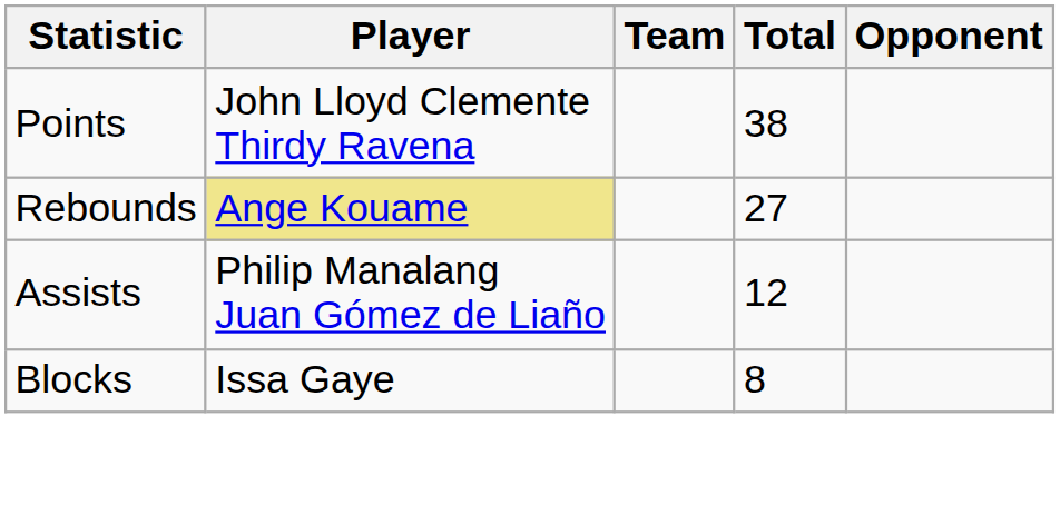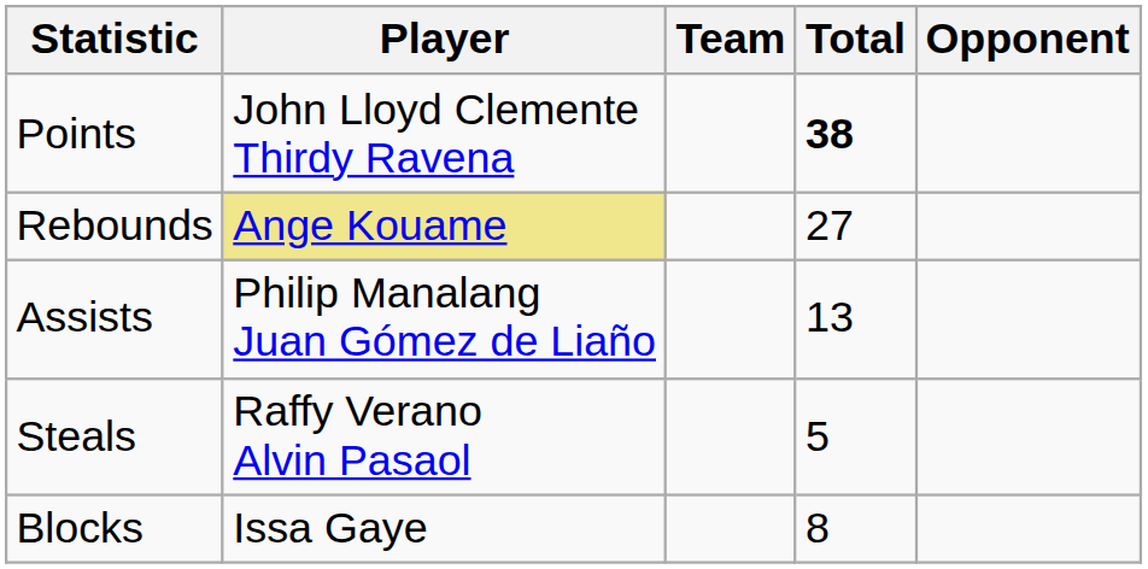Points | Total: normal -> bold
Assists | Total: 12 -> 13
+ row: Steals | Raffy Verano Alvin Pasaol | 5
